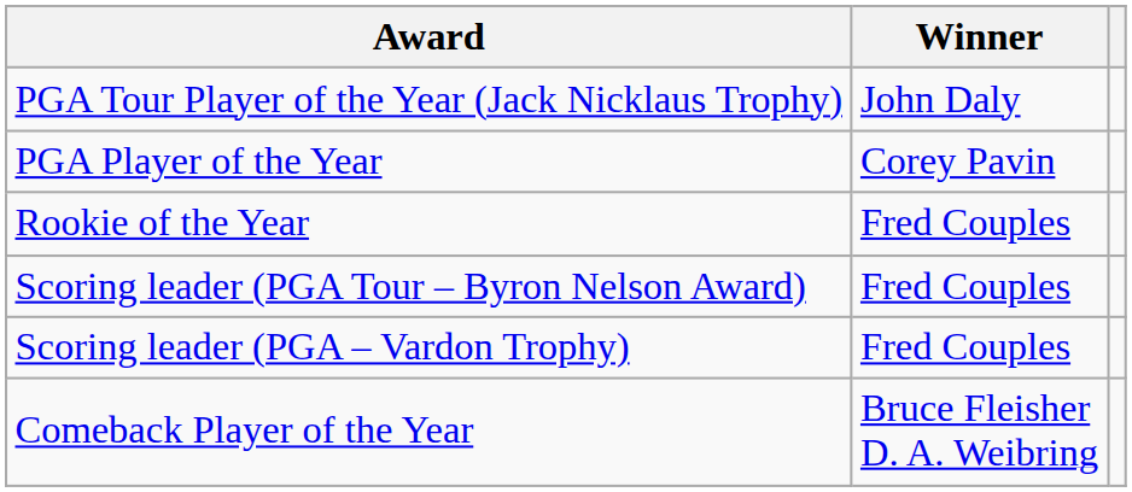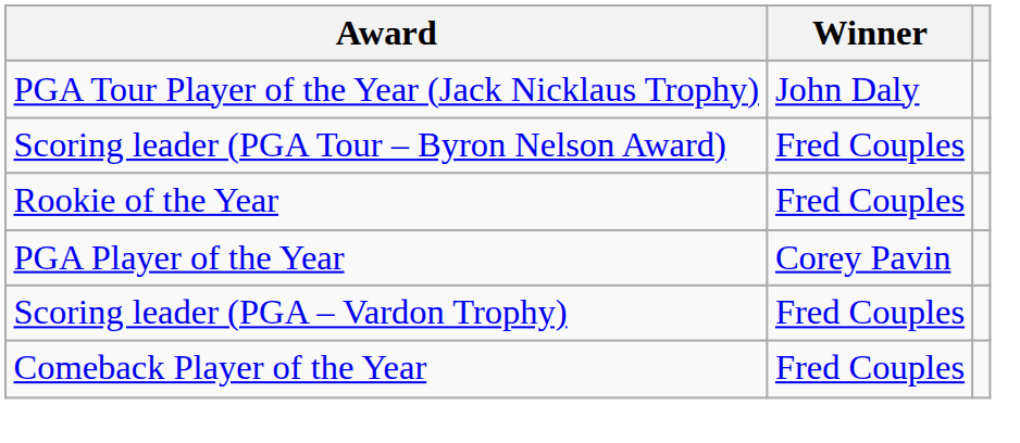rows swapped: PGA Player of the Year <-> Scoring leader (PGA Tour – Byron Nelson Award)
Comeback Player of the Year | Winner: Bruce Fleisher D. A. Weibring -> Fred Couples
